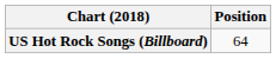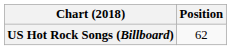US Hot Rock Songs (Billboard) | Position: 64 -> 62
